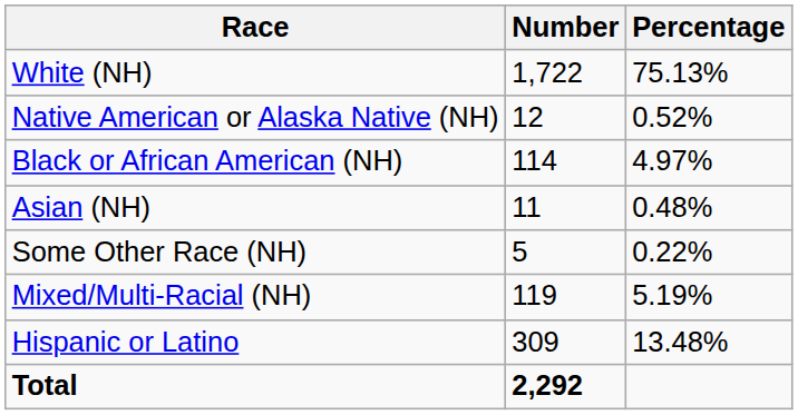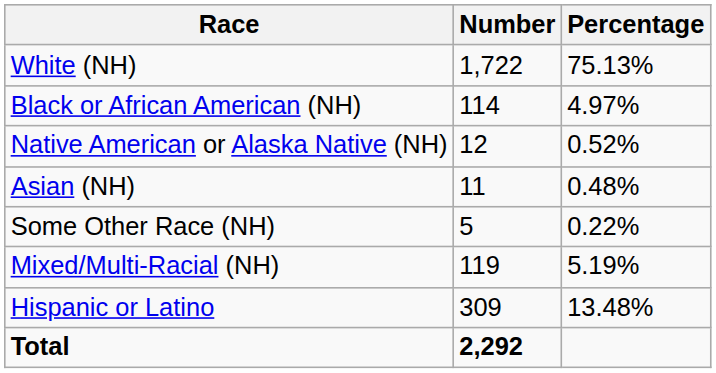rows swapped: Black or African American (NH) <-> Native American or Alaska Native (NH)
